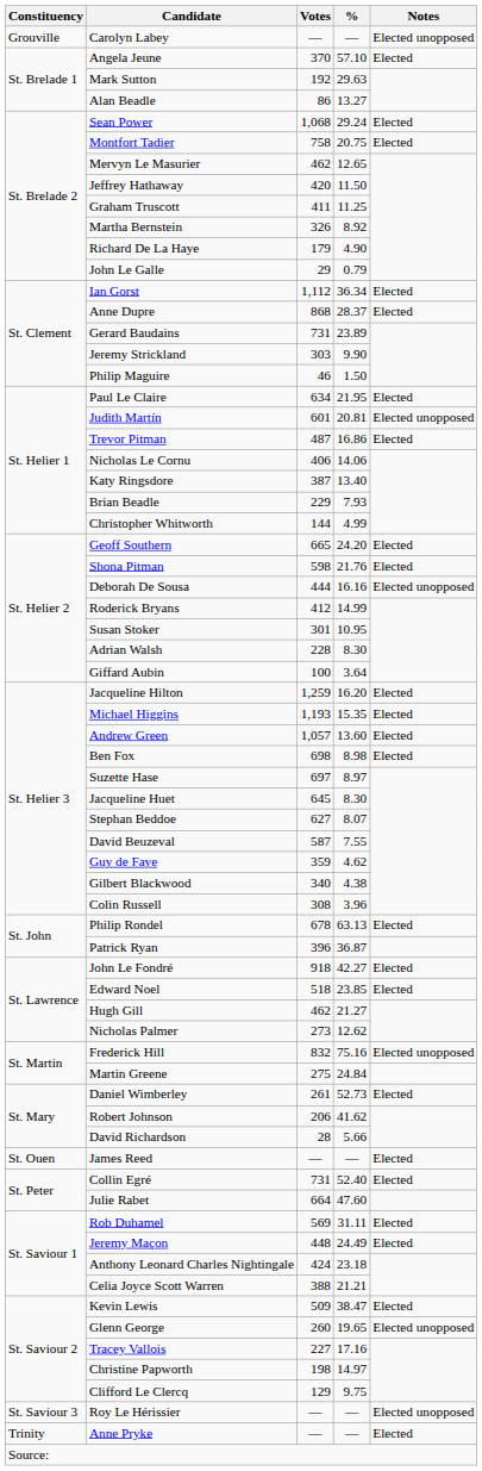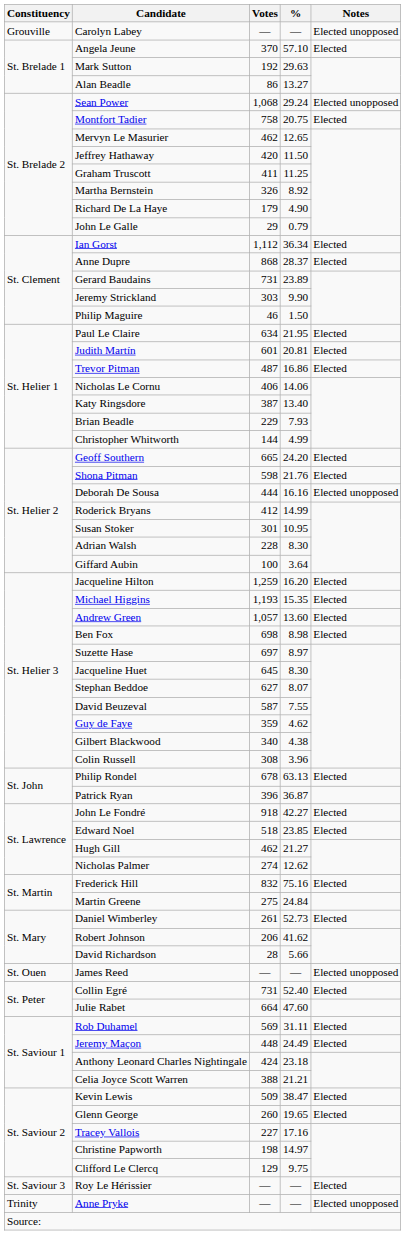Sean Power | Notes: Elected -> Elected unopposed
Judith Martín | Notes: Elected unopposed -> Elected
Nicholas Palmer | Votes: 273 -> 274
Frederick Hill | Notes: Elected unopposed -> Elected
James Reed | Notes: Elected -> Elected unopposed
Glenn George | Notes: Elected unopposed -> Elected
Roy Le Hérissier | Notes: Elected unopposed -> Elected
Anne Pryke | Notes: Elected -> Elected unopposed
